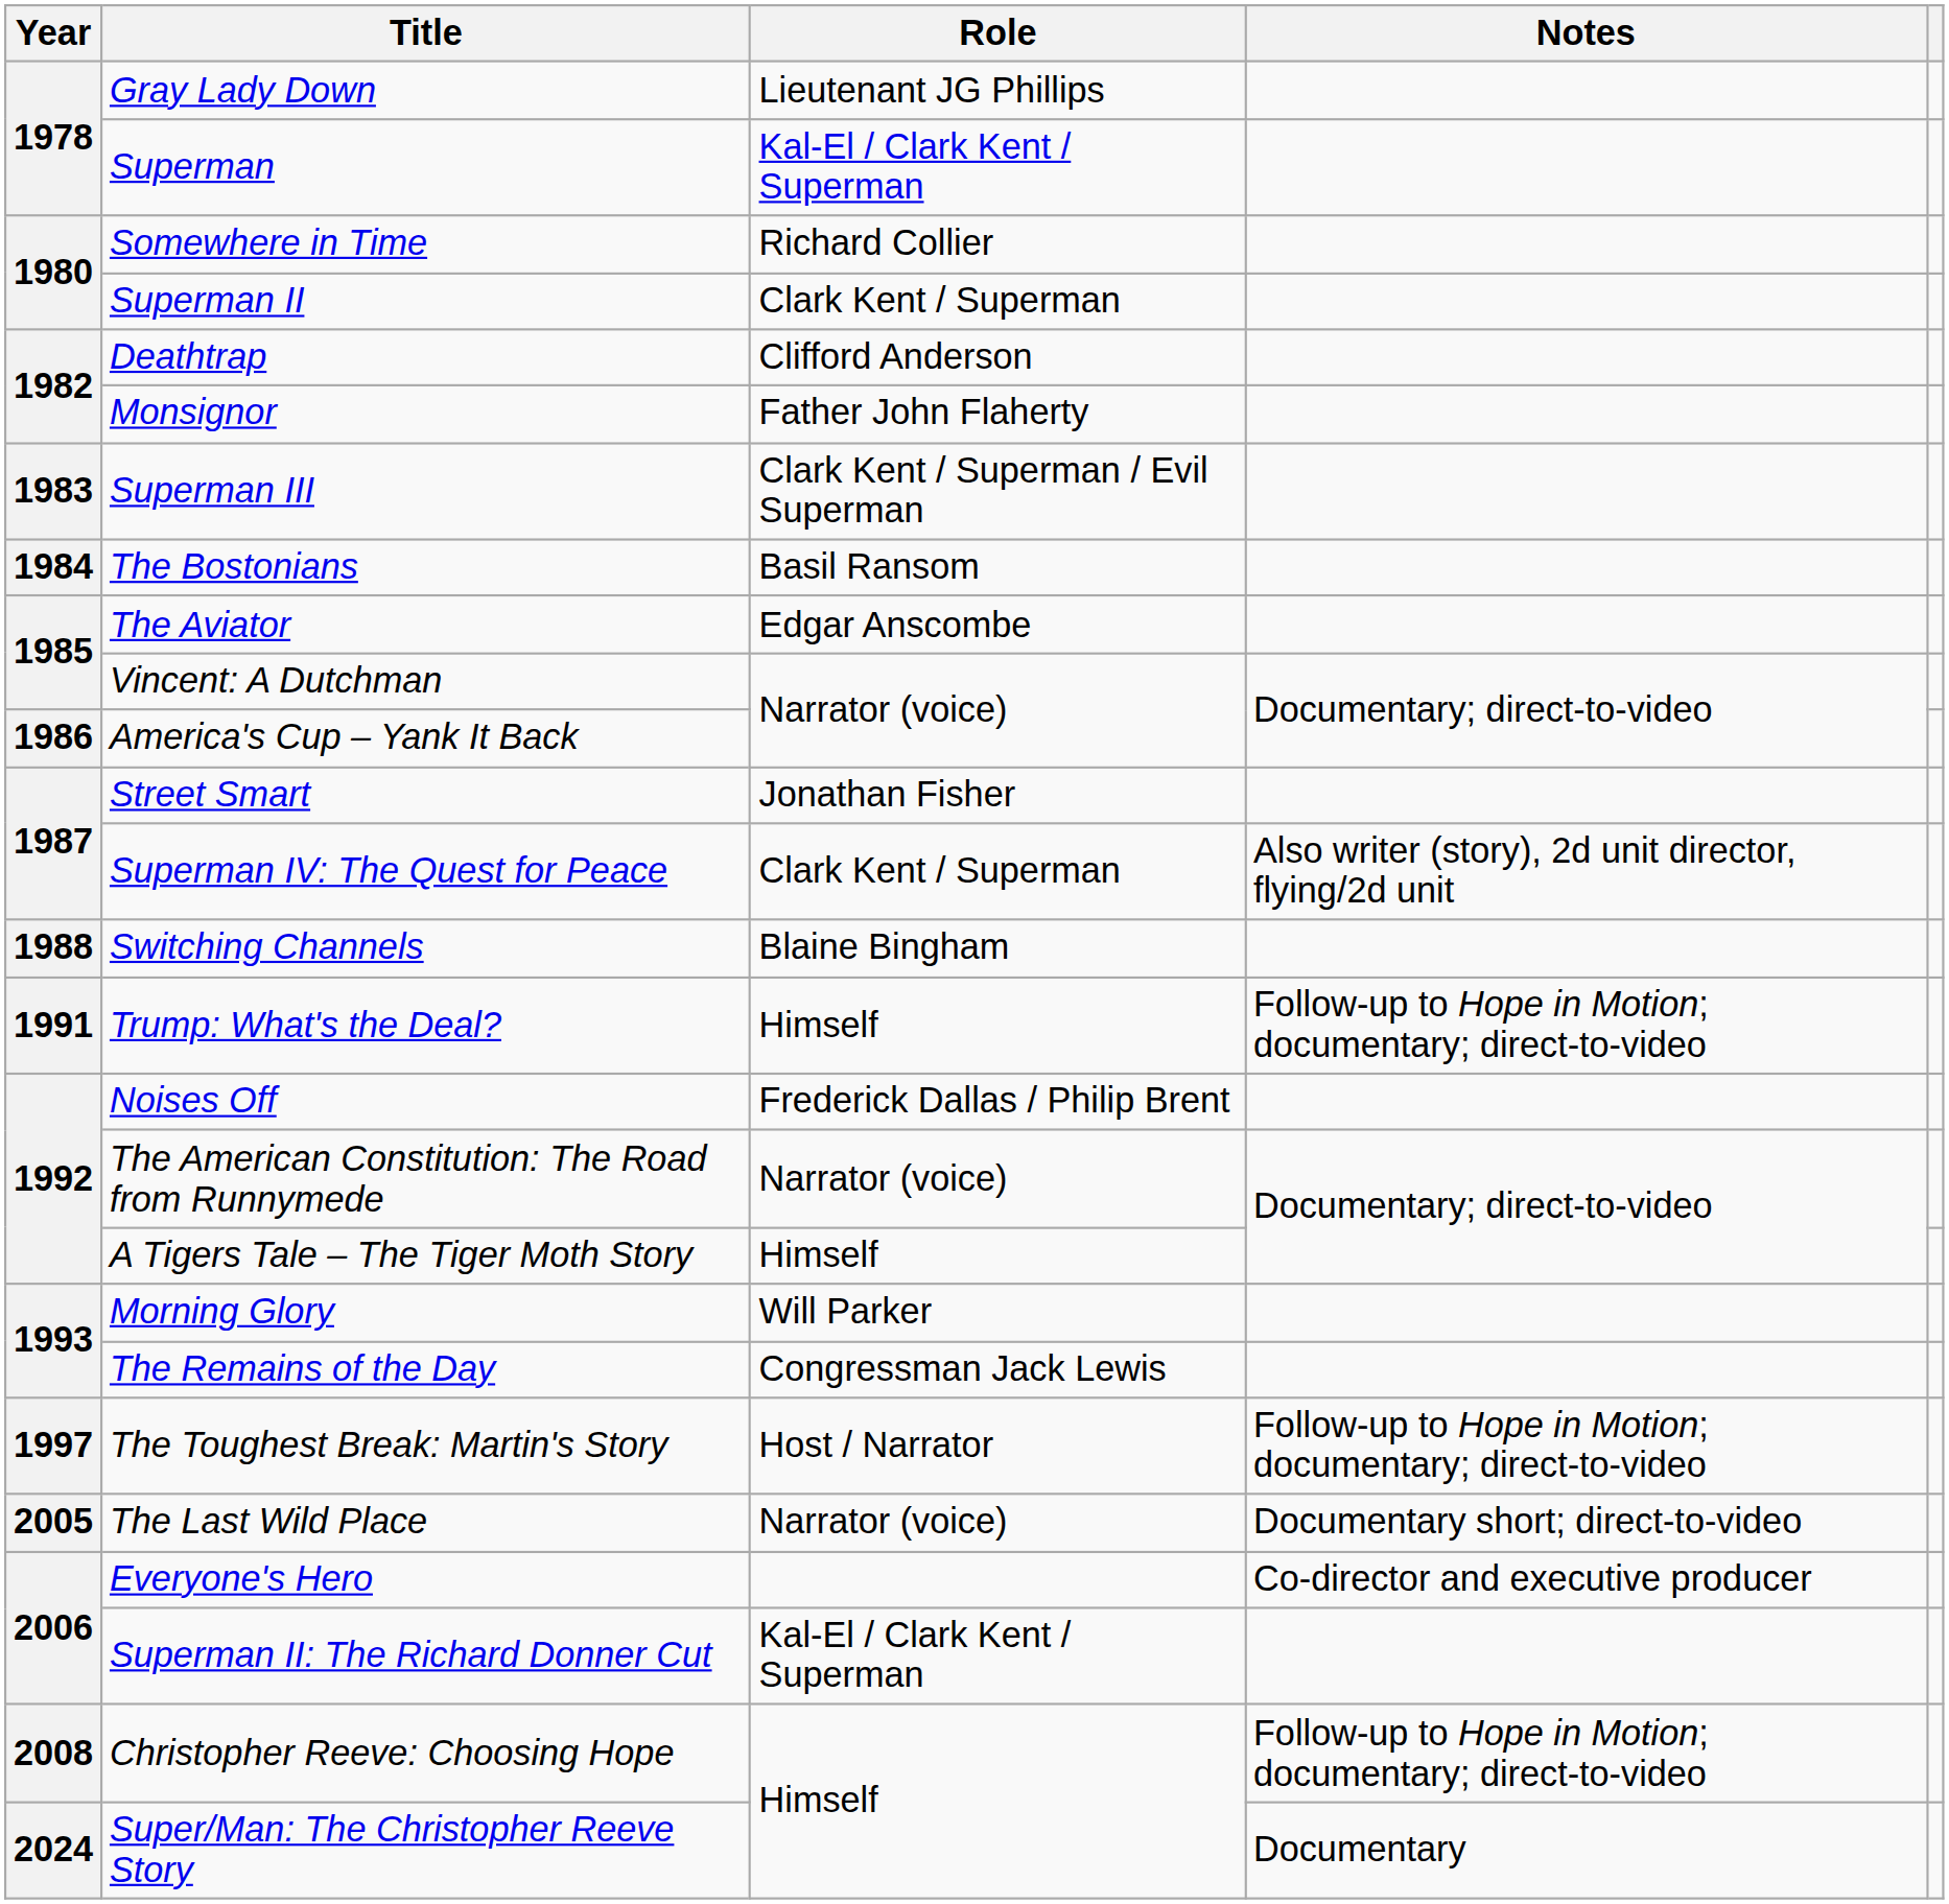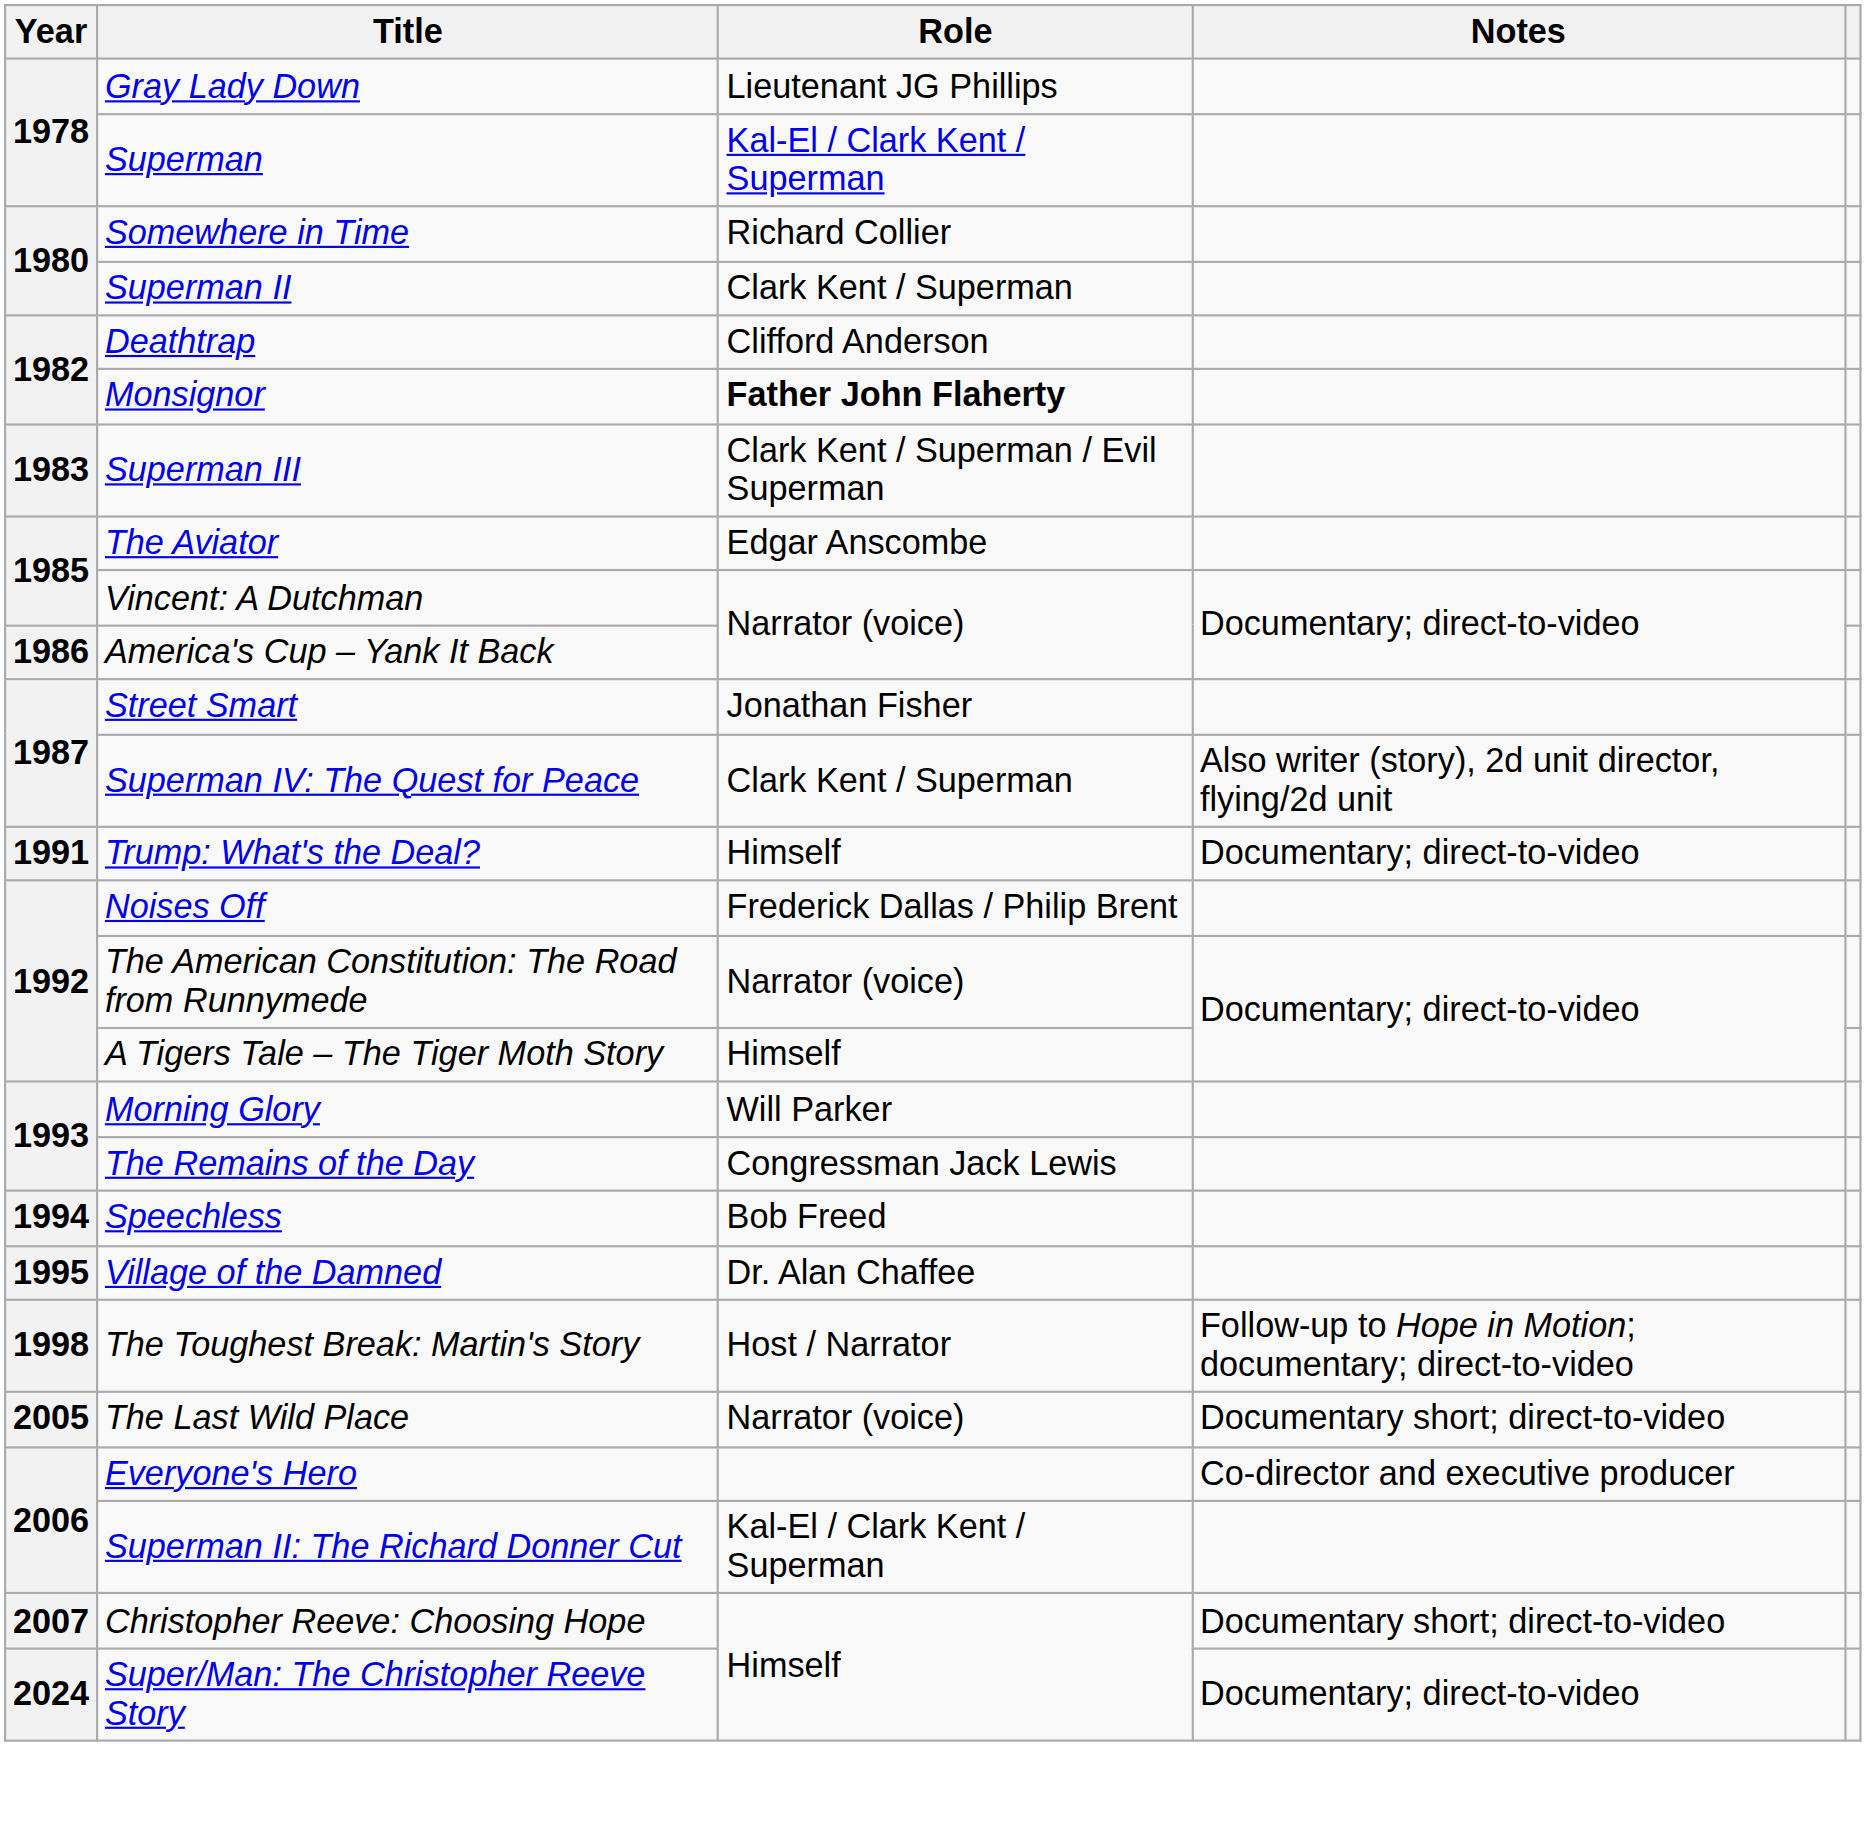Monsignor | Role: normal -> bold
- row: 1984 | The Bostonians | Basil Ransom
- row: 1988 | Switching Channels | Blaine Bingham
Trump: What's the Deal? | Notes: Follow-up to Hope in Motion; documentary; direct-to-video -> Documentary; direct-to-video
+ row: 1994 | Speechless | Bob Freed
+ row: 1995 | Village of the Damned | Dr. Alan Chaffee
The Toughest Break: Martin's Story | Year: 1997 -> 1998
Christopher Reeve: Choosing Hope | Year: 2008 -> 2007
Christopher Reeve: Choosing Hope | Notes: Follow-up to Hope in Motion; documentary; direct-to-video -> Documentary short; direct-to-video
Super/Man: The Christopher Reeve Story | Notes: Documentary -> Documentary; direct-to-video
